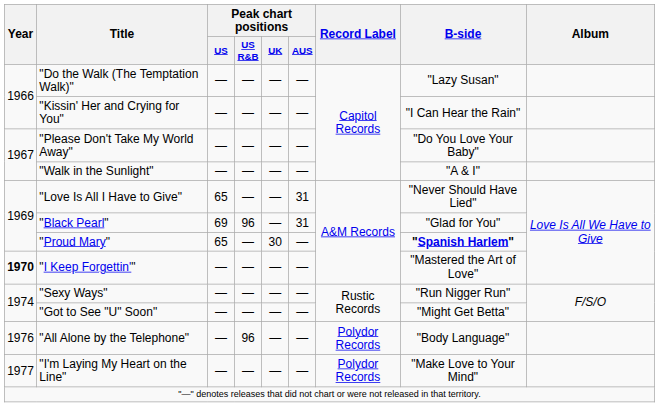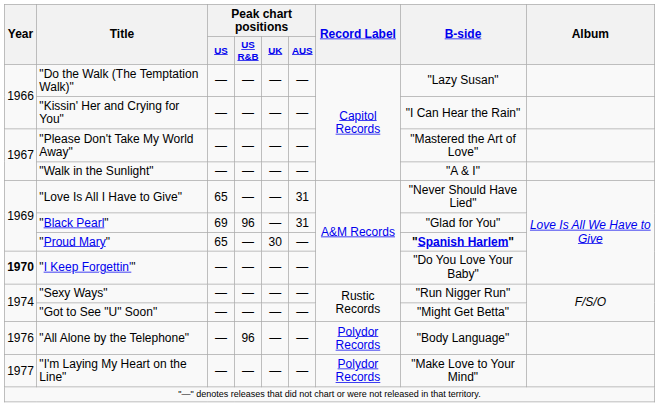"Please Don't Take My World Away" | B-side: "Do You Love Your Baby" -> "Mastered the Art of Love"
"I Keep Forgettin'" | B-side: "Mastered the Art of Love" -> "Do You Love Your Baby"
